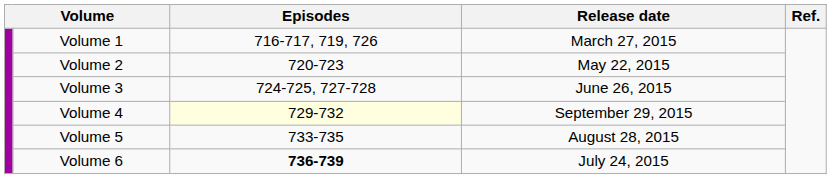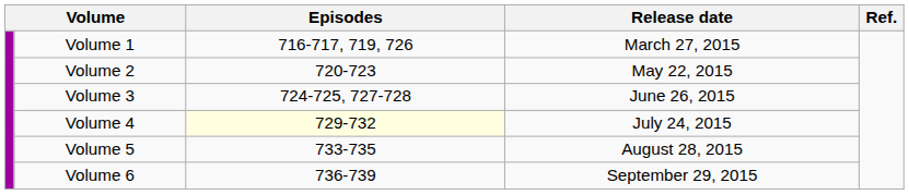Volume 4 | Release date: September 29, 2015 -> July 24, 2015
Volume 6 | Episodes: bold -> normal
Volume 6 | Release date: July 24, 2015 -> September 29, 2015
